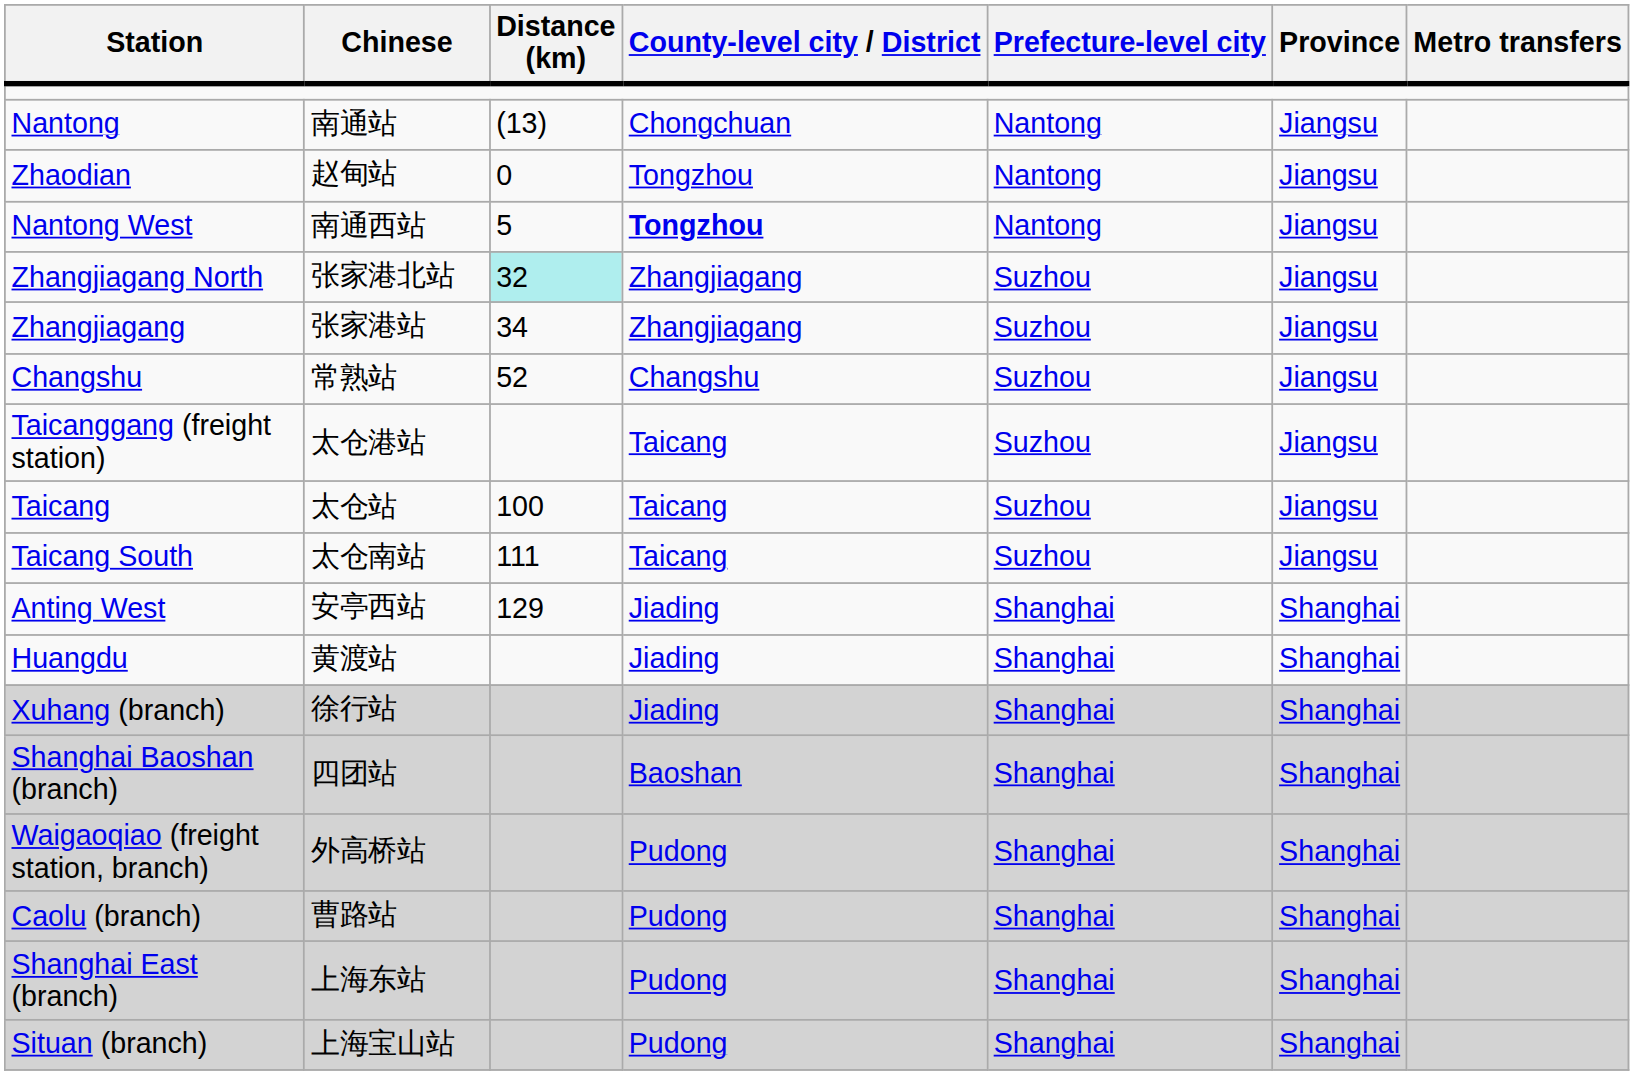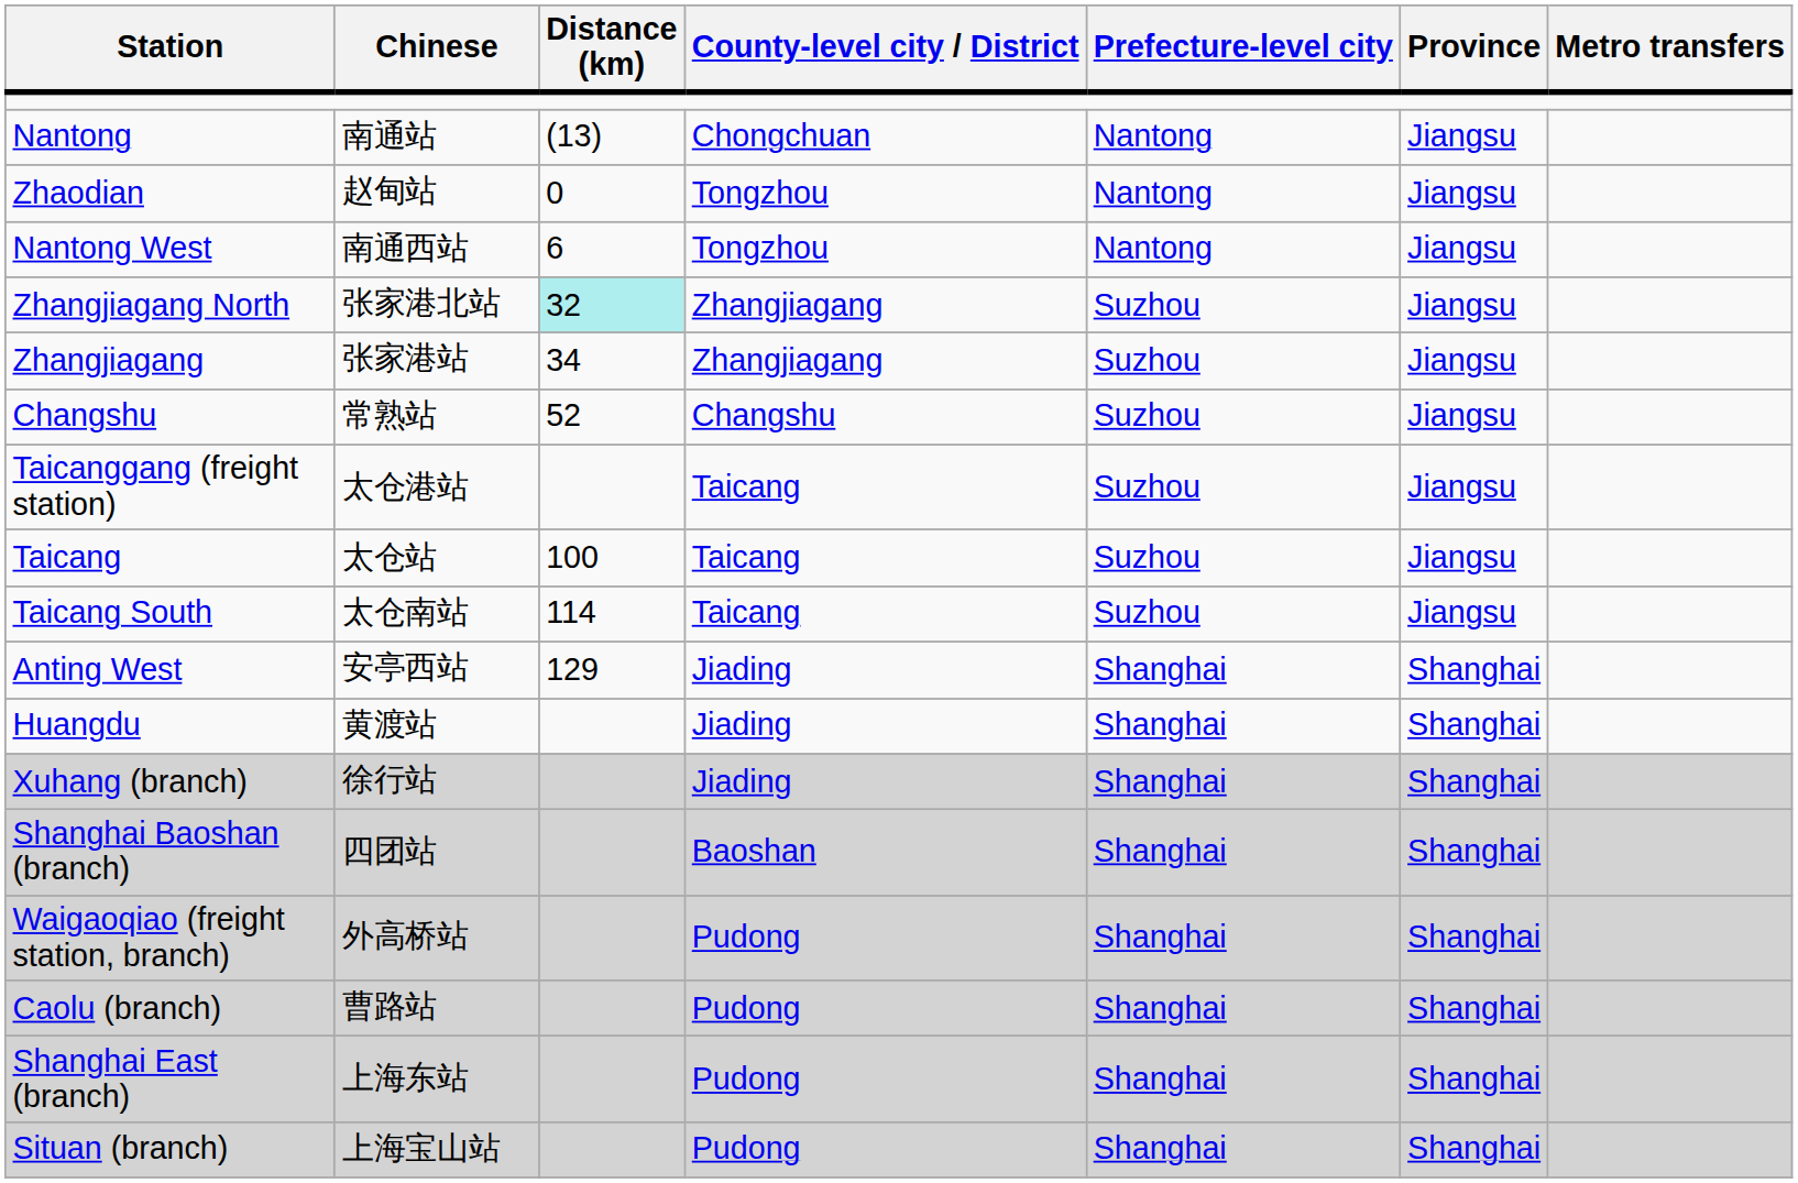Nantong West | Distance (km): 5 -> 6
Nantong West | County-level city / District: bold -> normal
Taicang South | Distance (km): 111 -> 114
